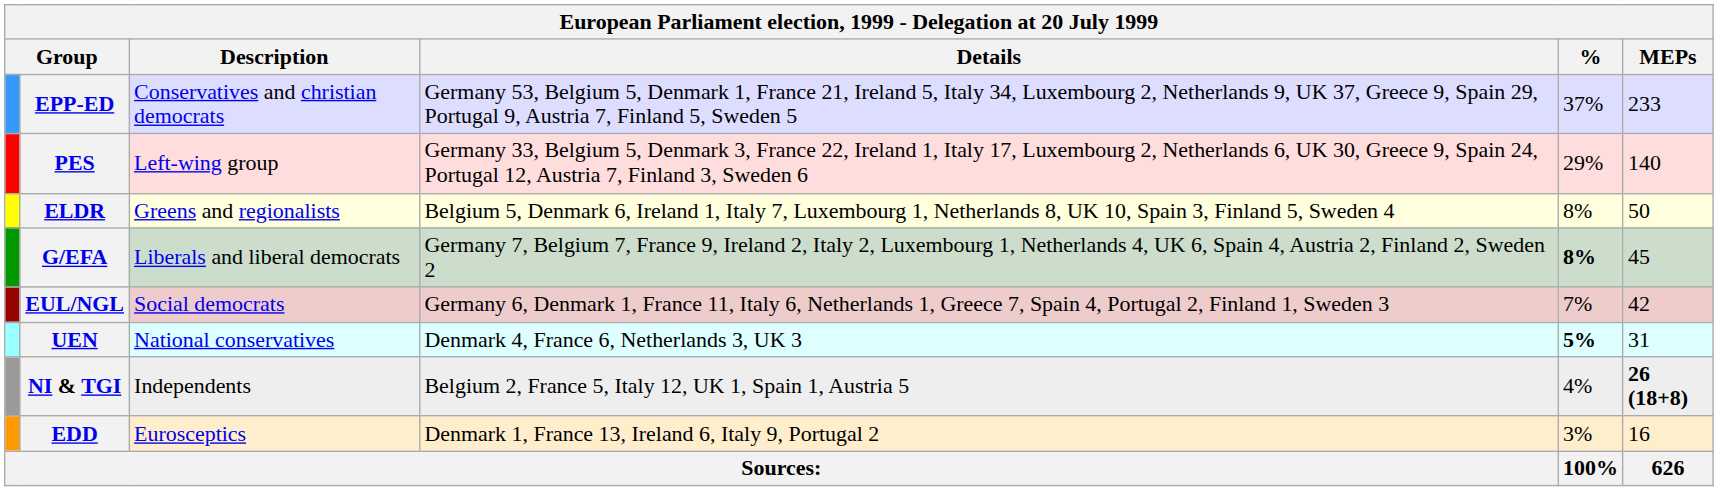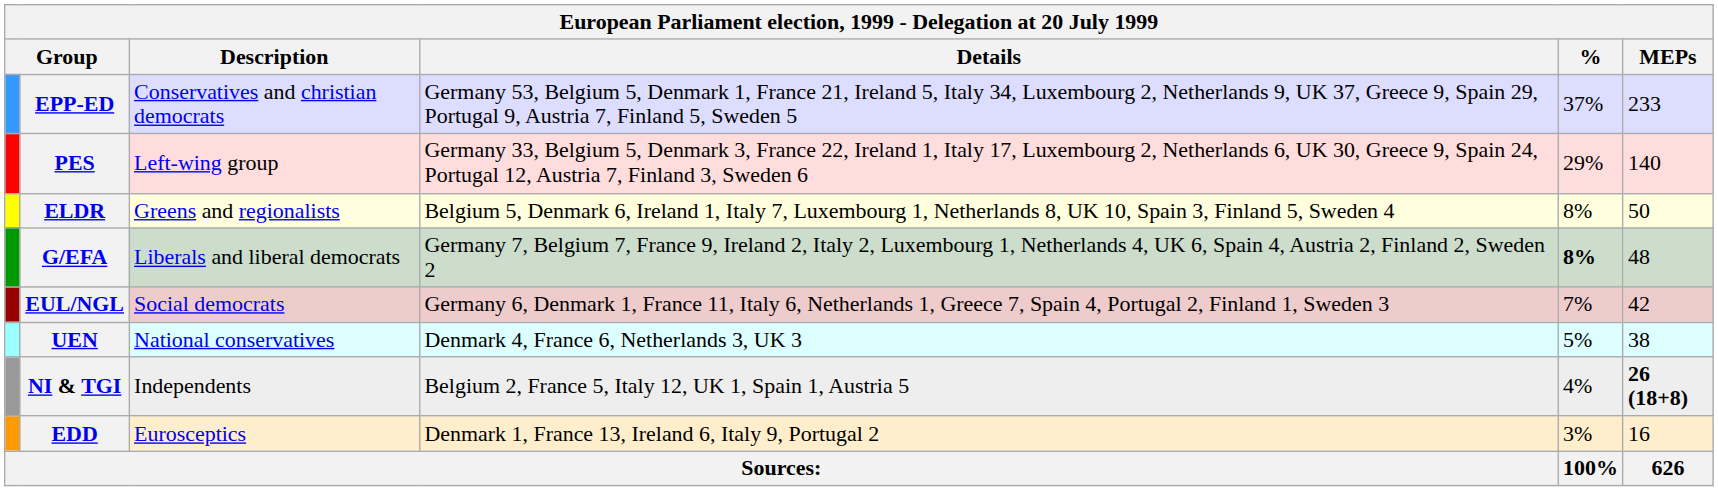G/EFA | MEPs: 45 -> 48
UEN | %: bold -> normal
UEN | MEPs: 31 -> 38
